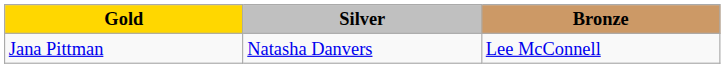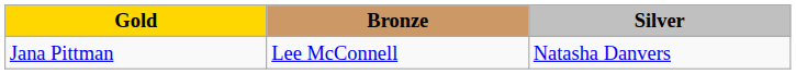columns swapped: Silver <-> Bronze
